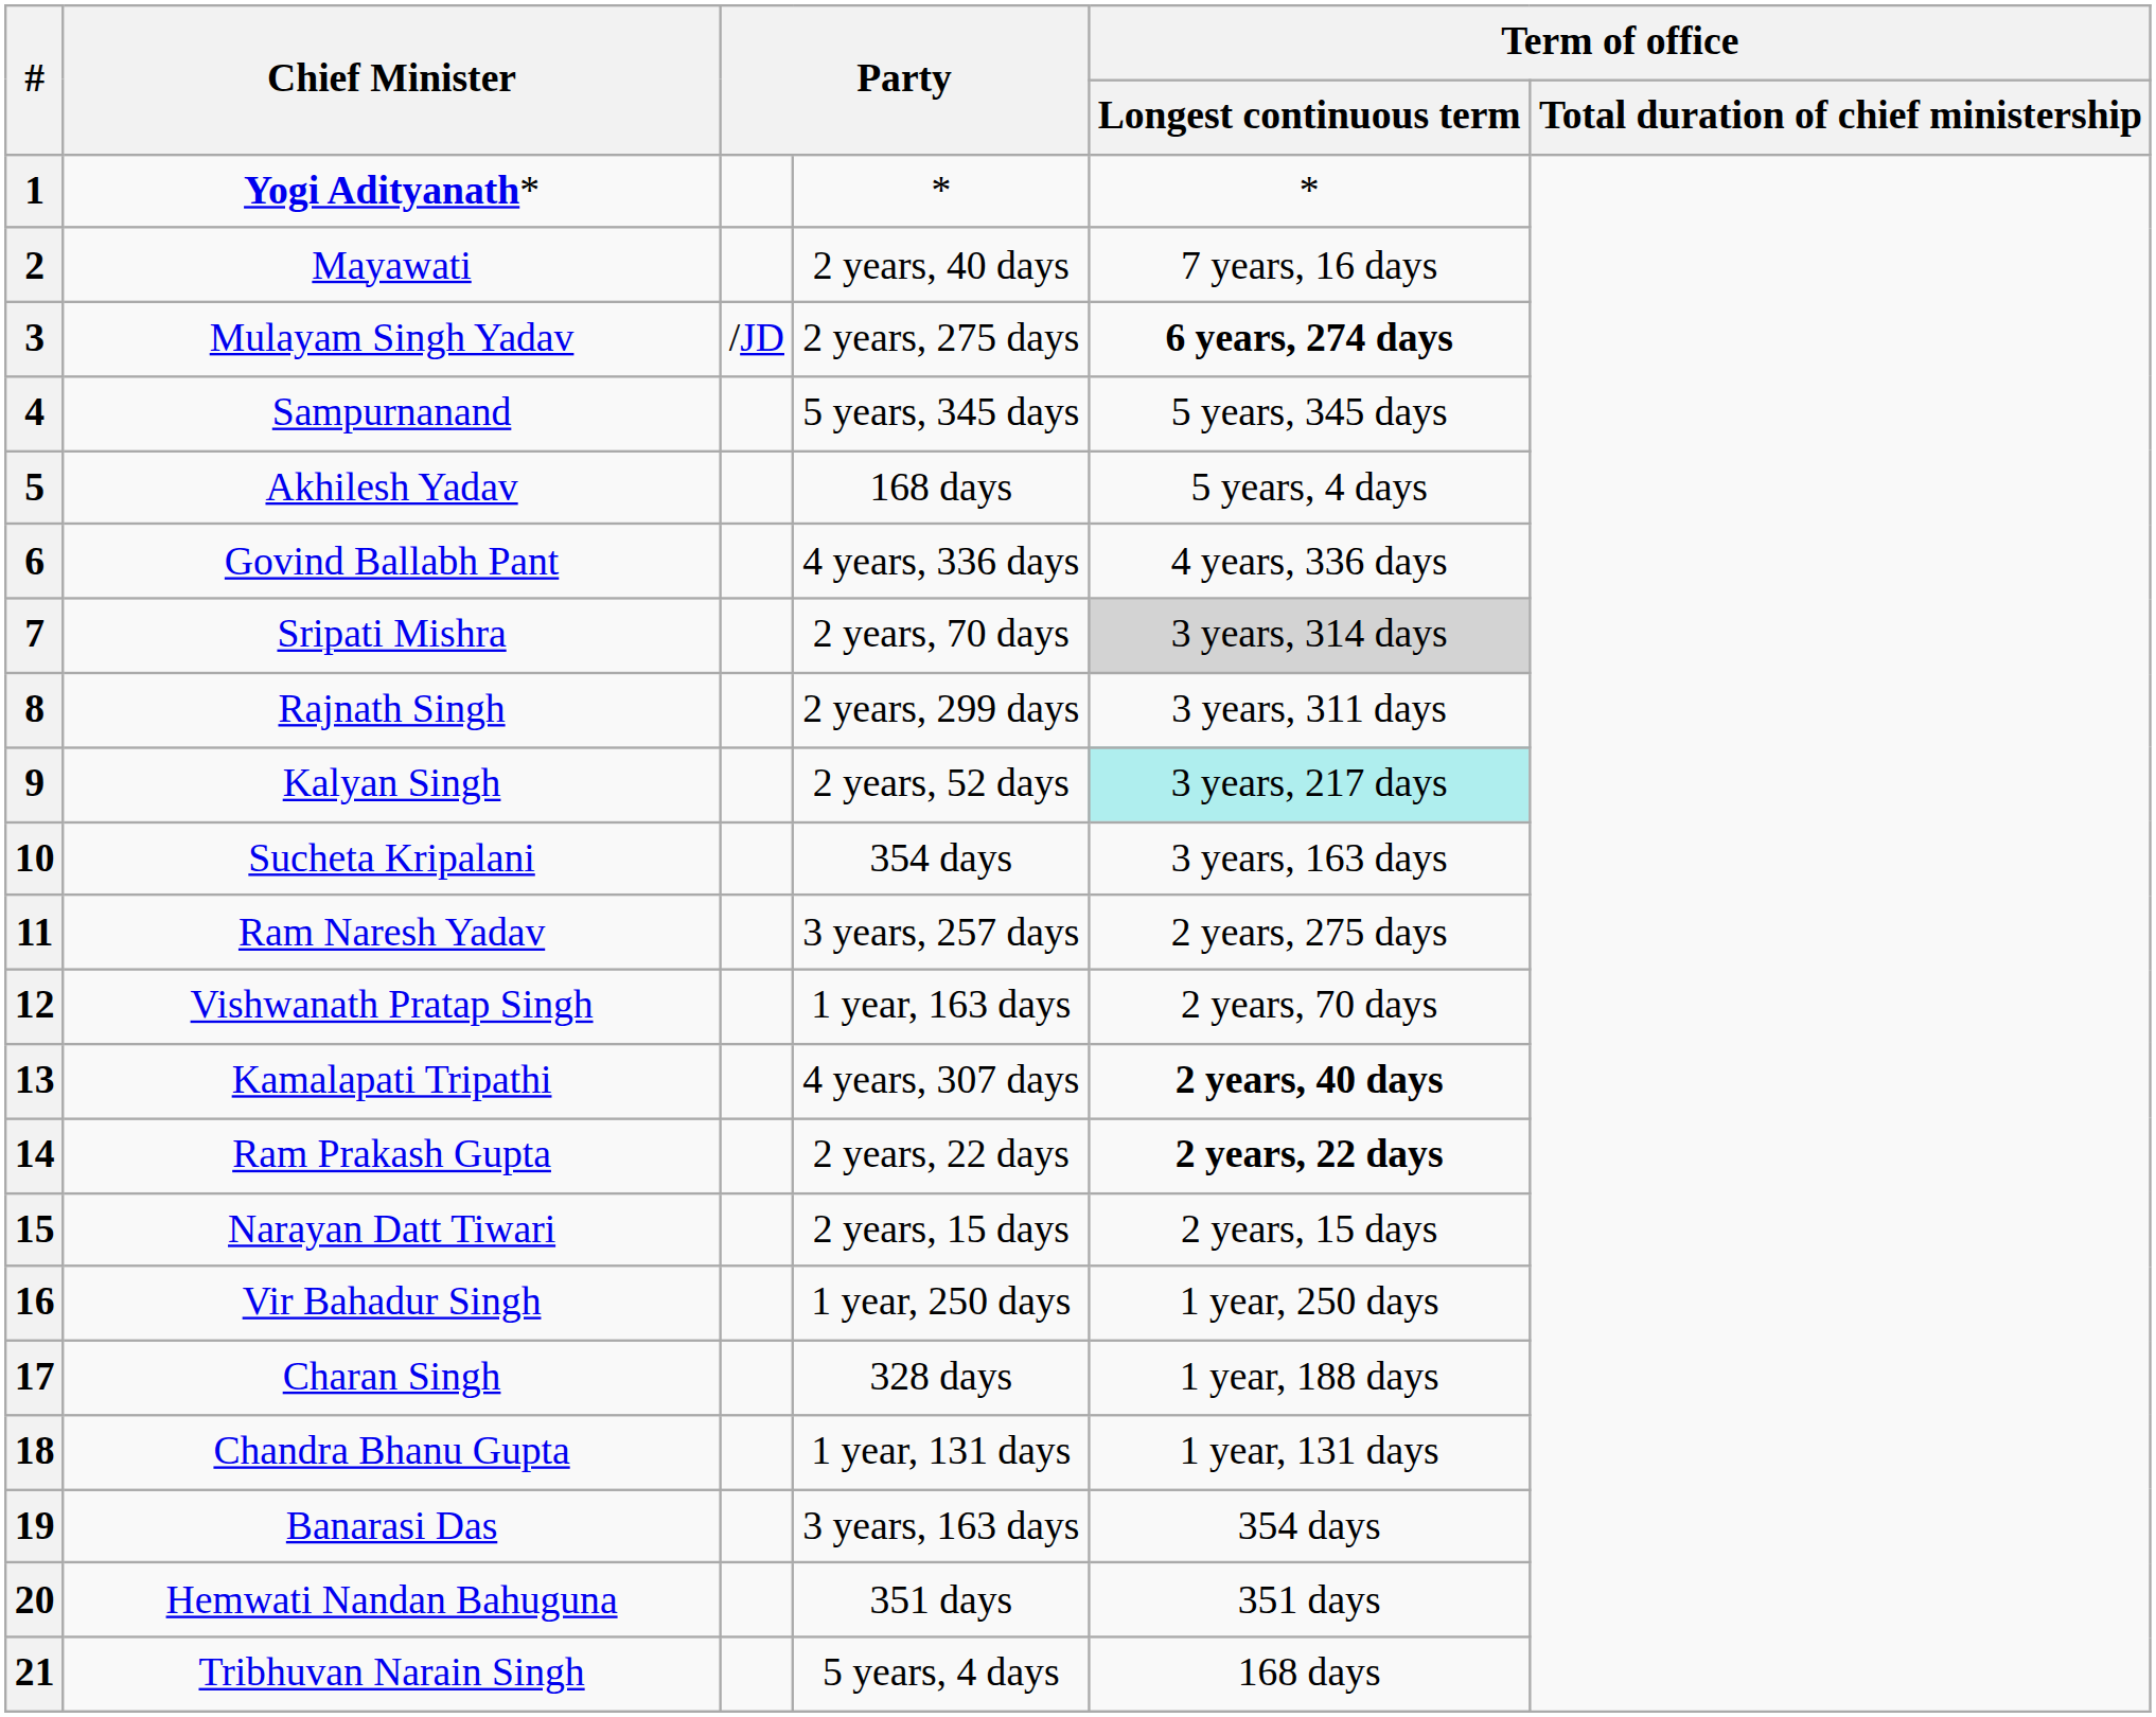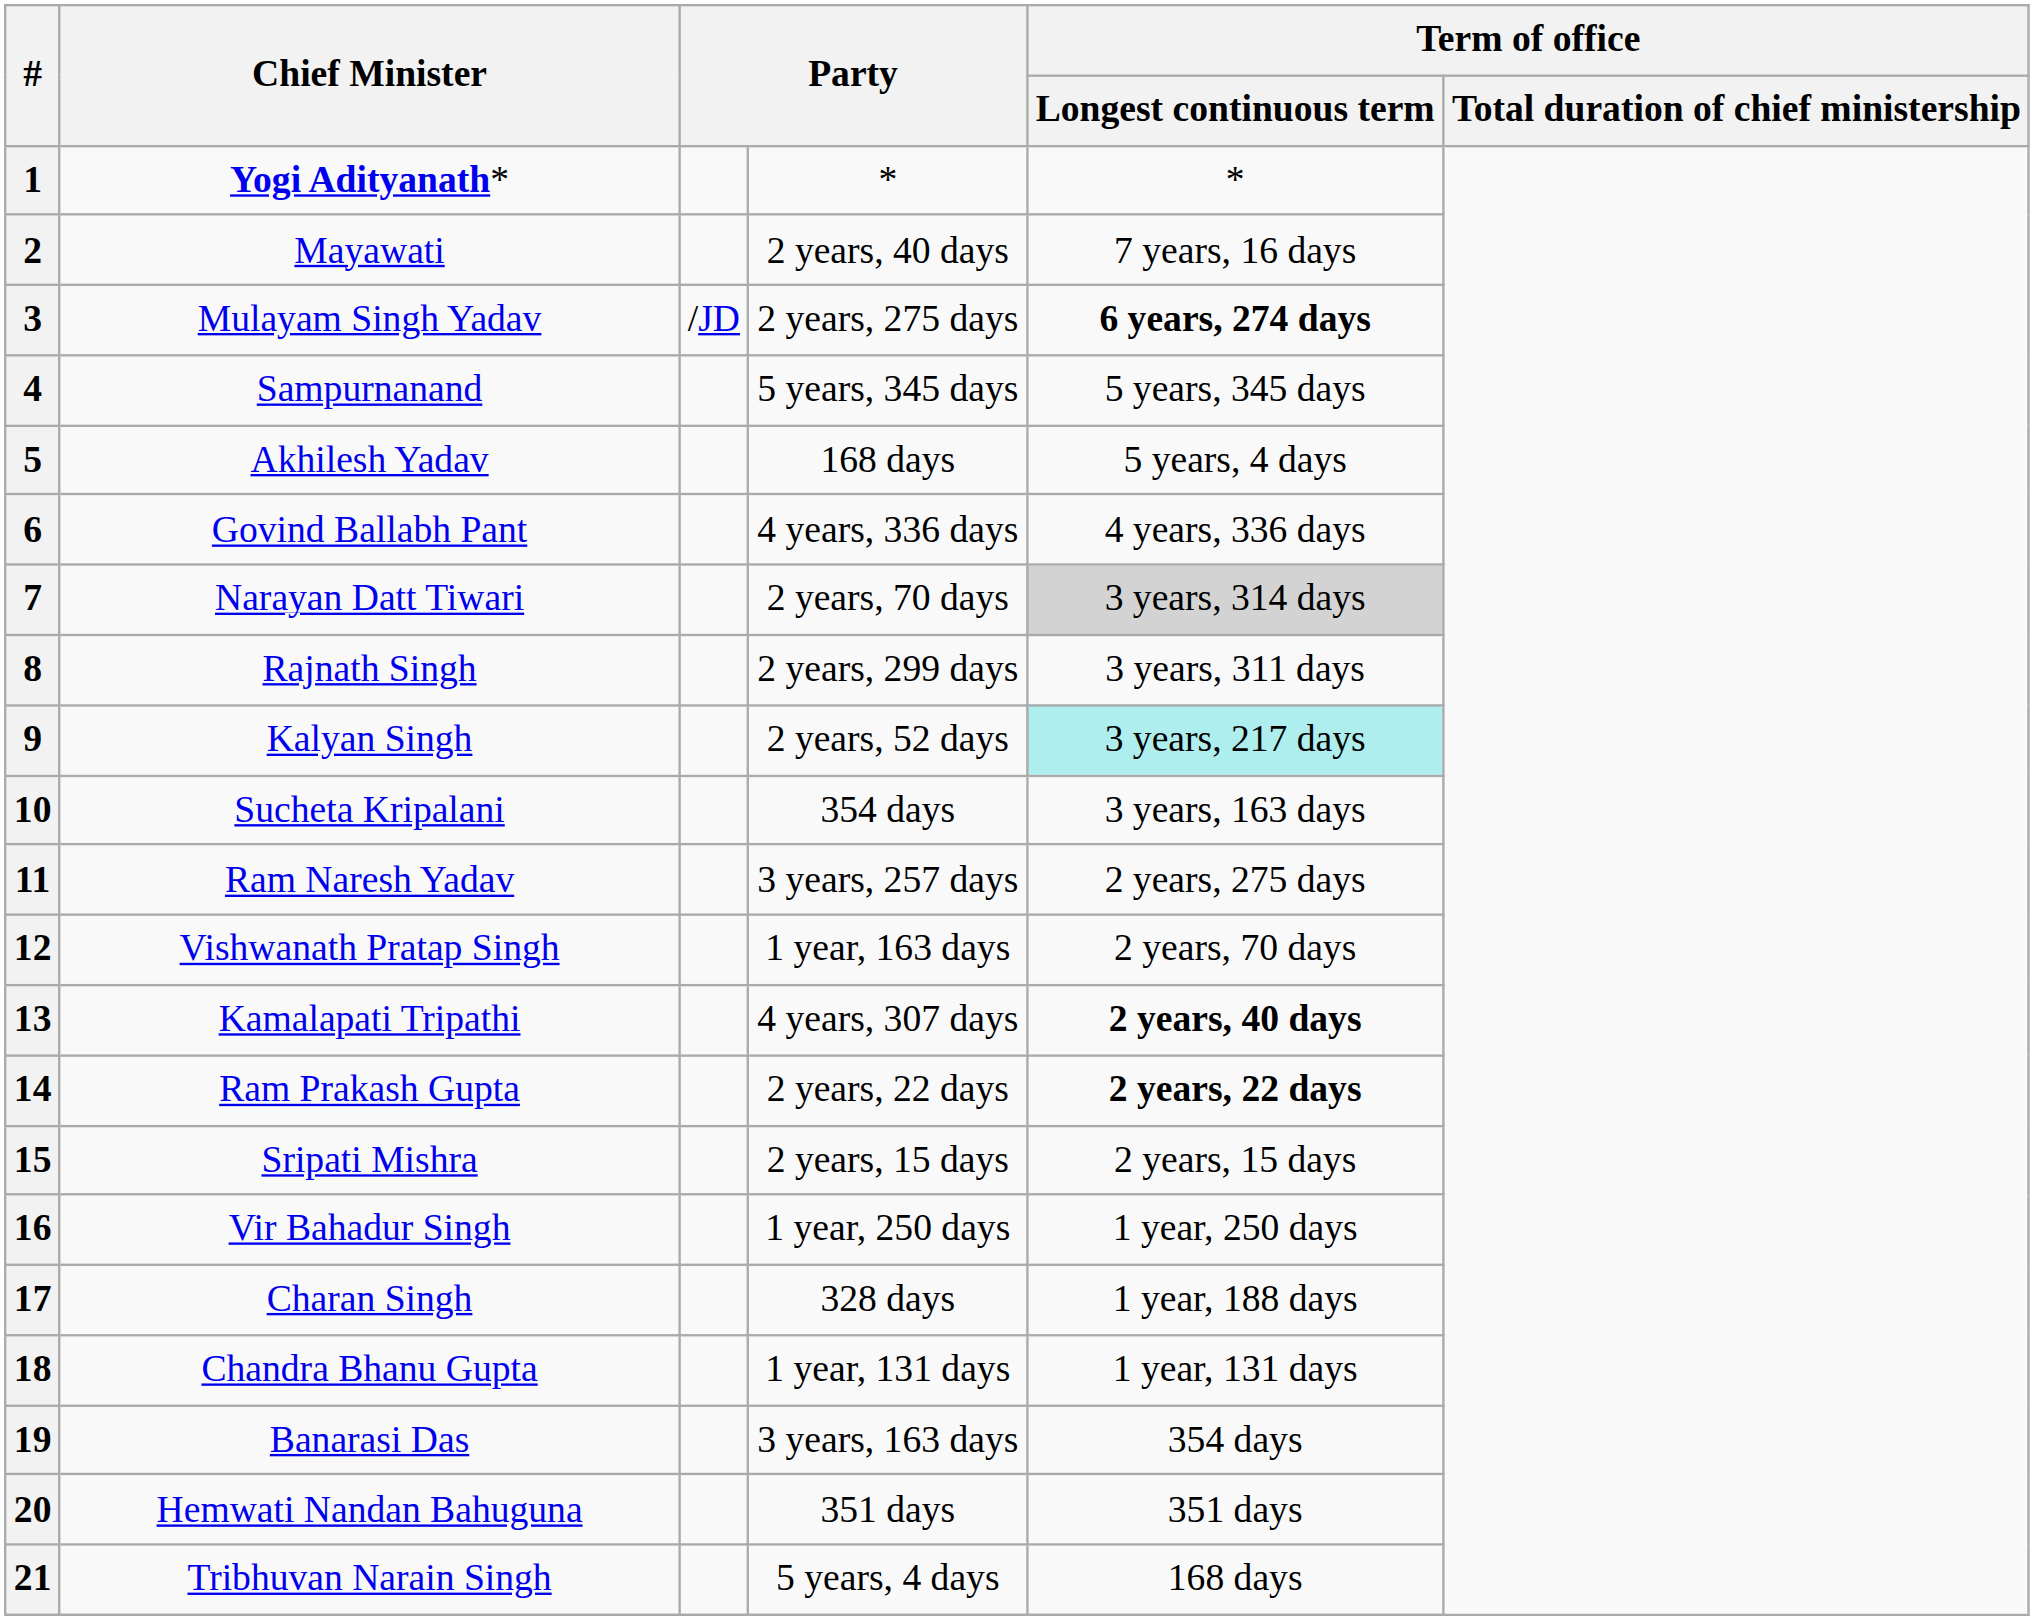7 | Chief Minister: Sripati Mishra -> Narayan Datt Tiwari
15 | Chief Minister: Narayan Datt Tiwari -> Sripati Mishra
